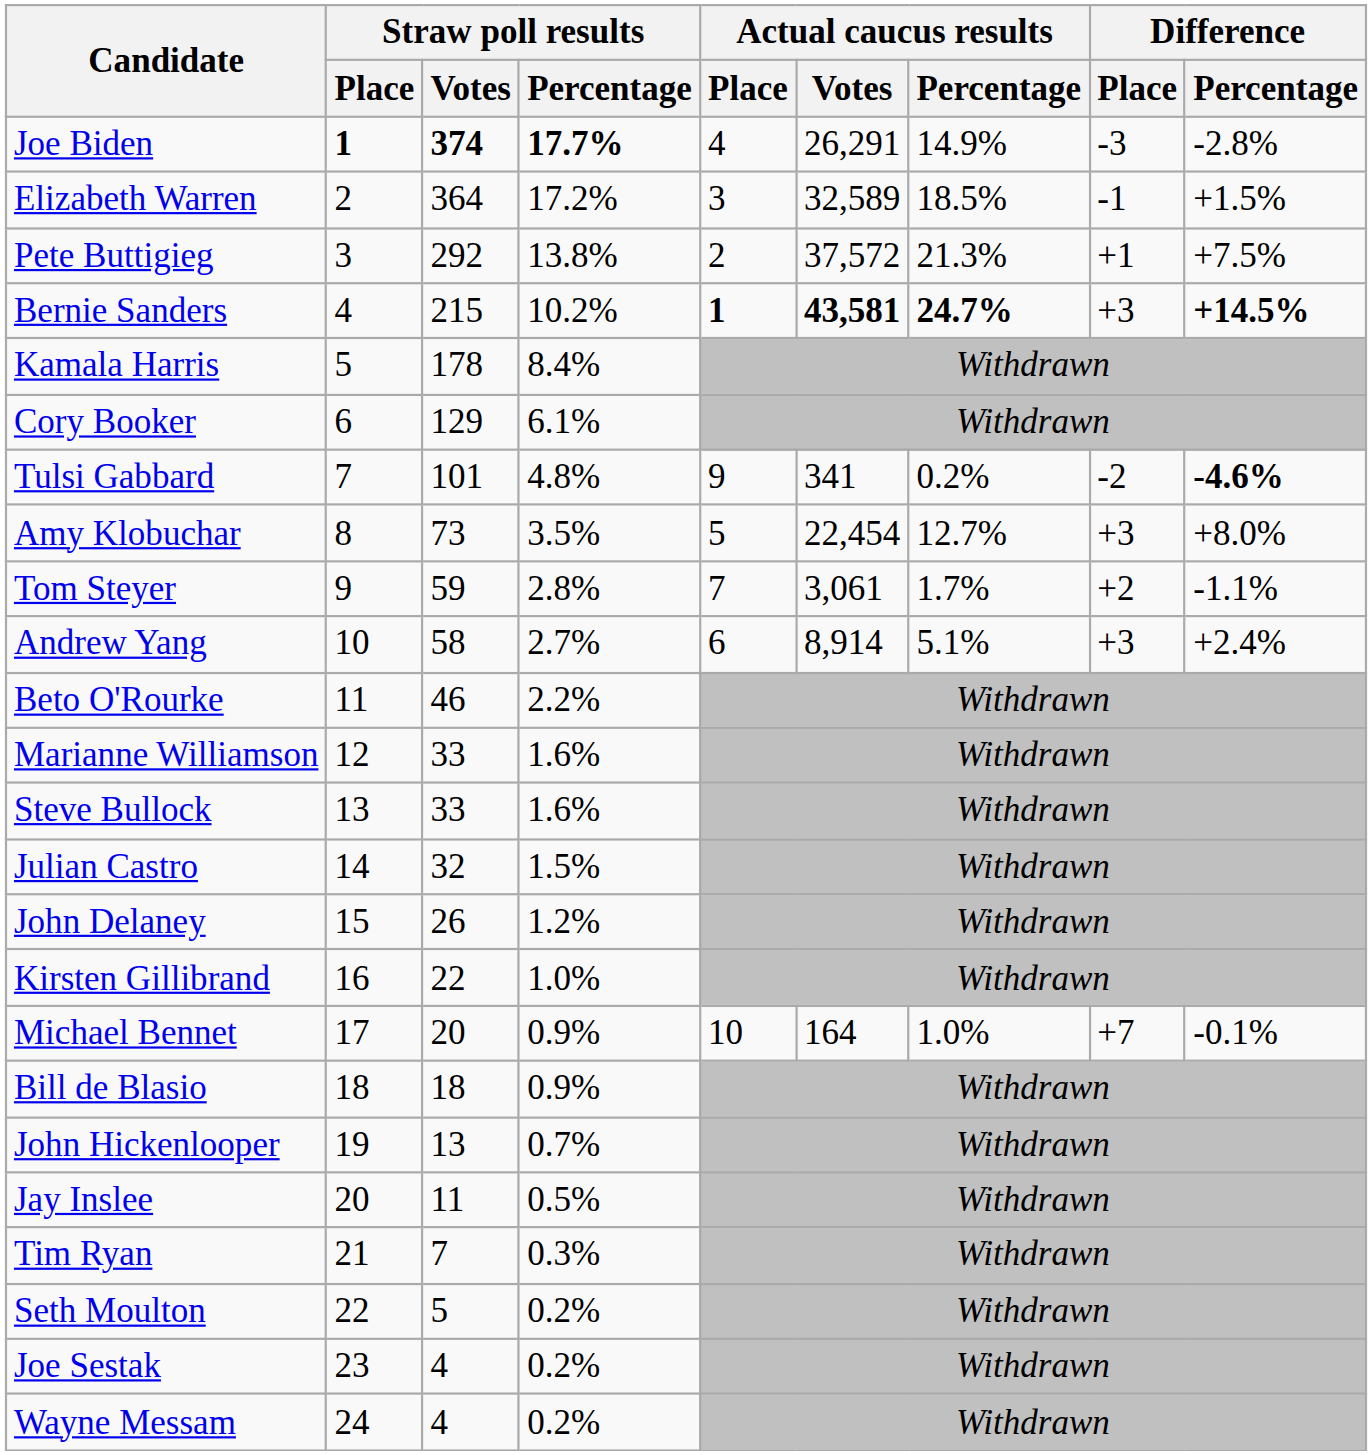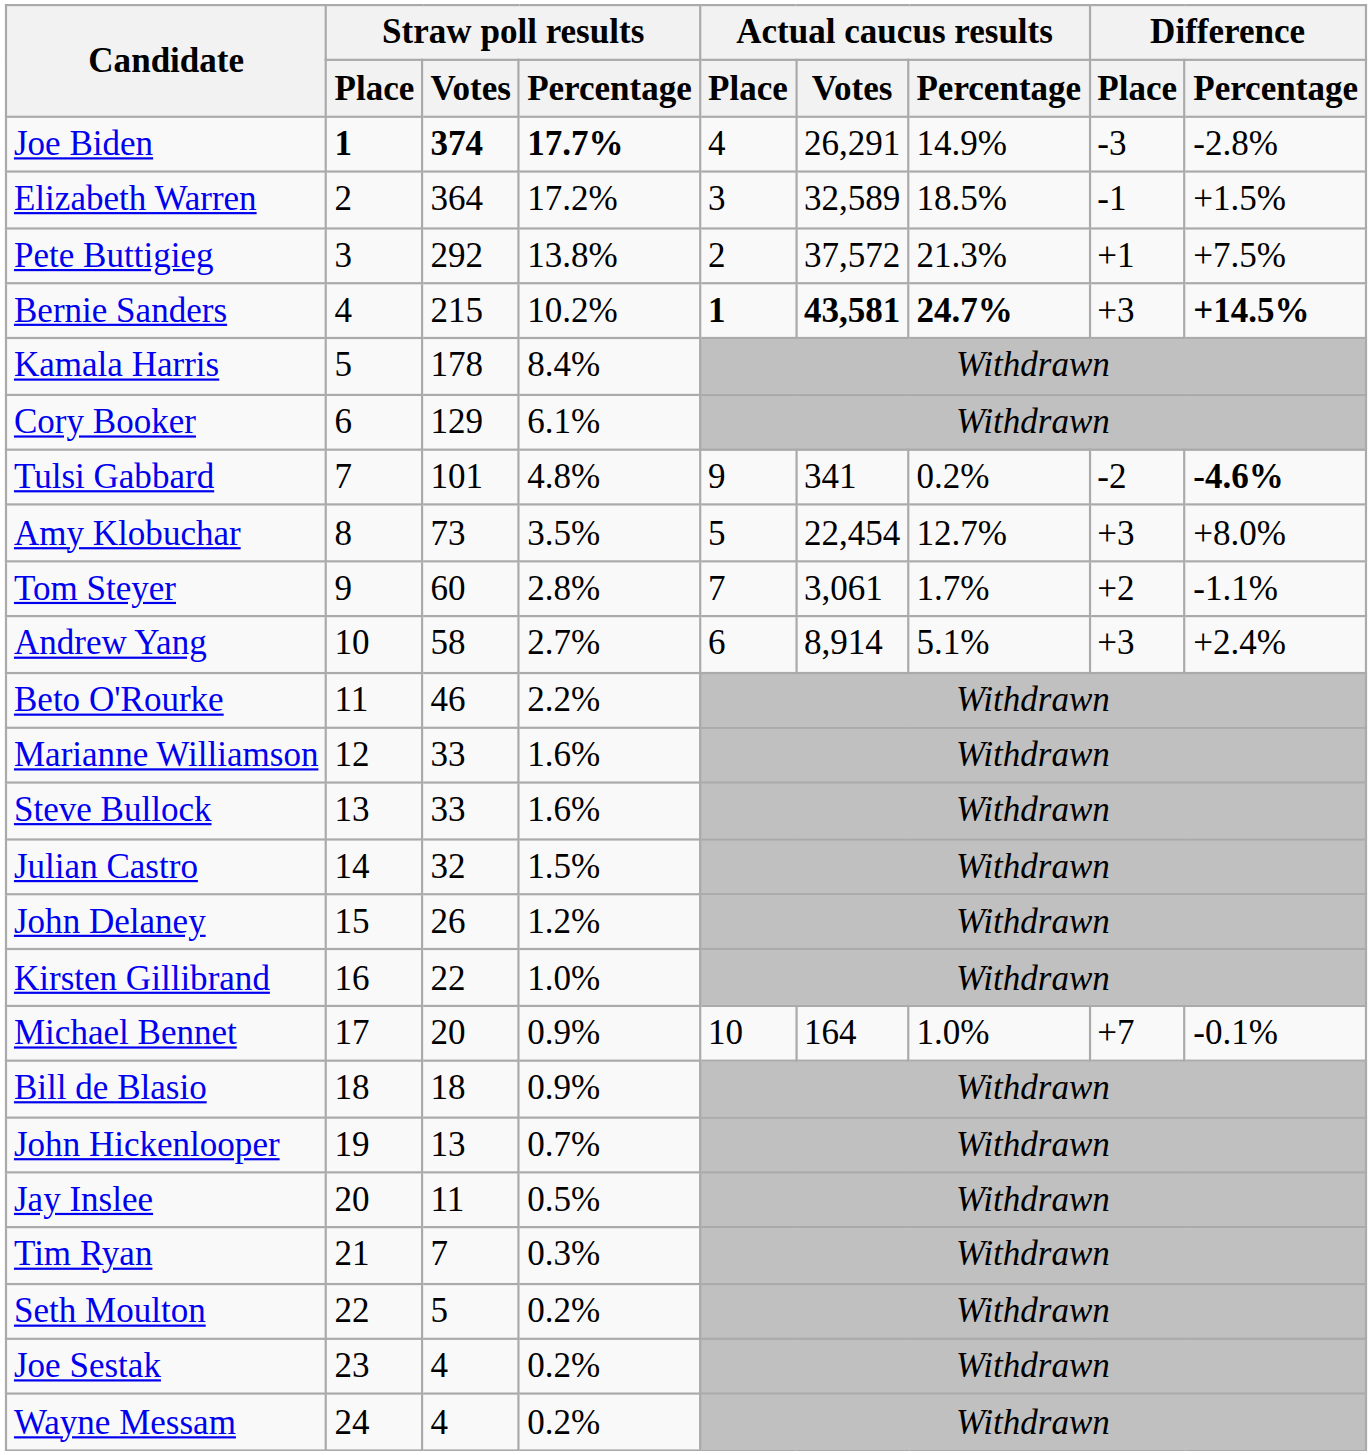Tom Steyer | Straw poll results / Votes: 59 -> 60
